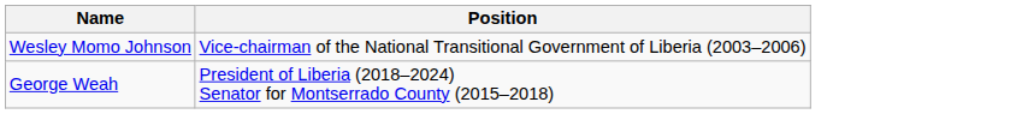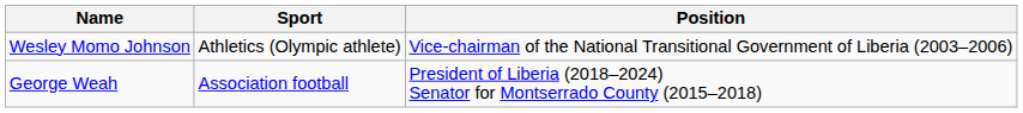+ column: Sport | Athletics (Olympic athlete) | Association football
